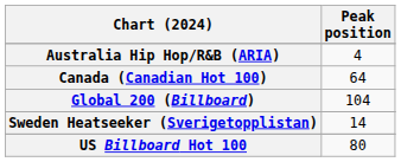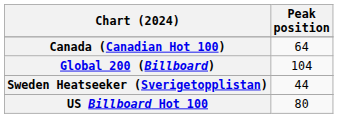- row: Australia Hip Hop/R&B (ARIA) | 4
Sweden Heatseeker (Sverigetopplistan) | Peak position: 14 -> 44
